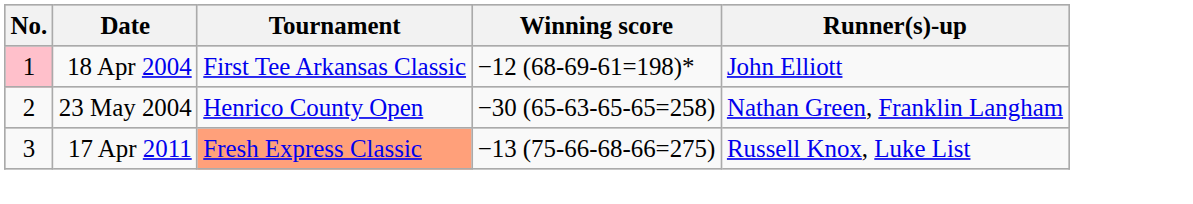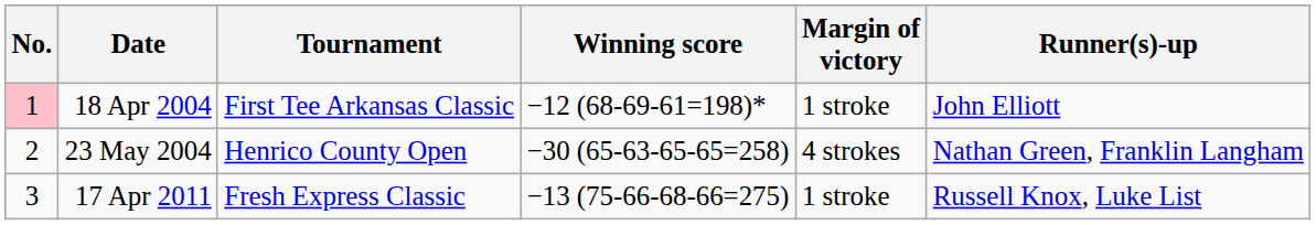+ column: Margin of victory | 1 stroke | 4 strokes | 1 stroke
17 Apr 2011 | Tournament: lightsalmon background -> no background
